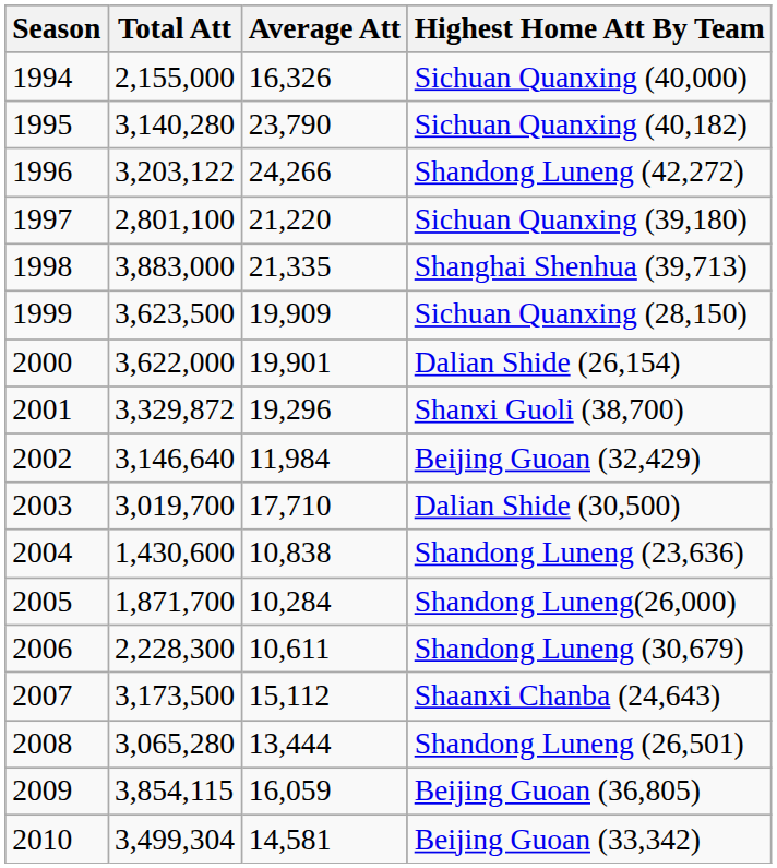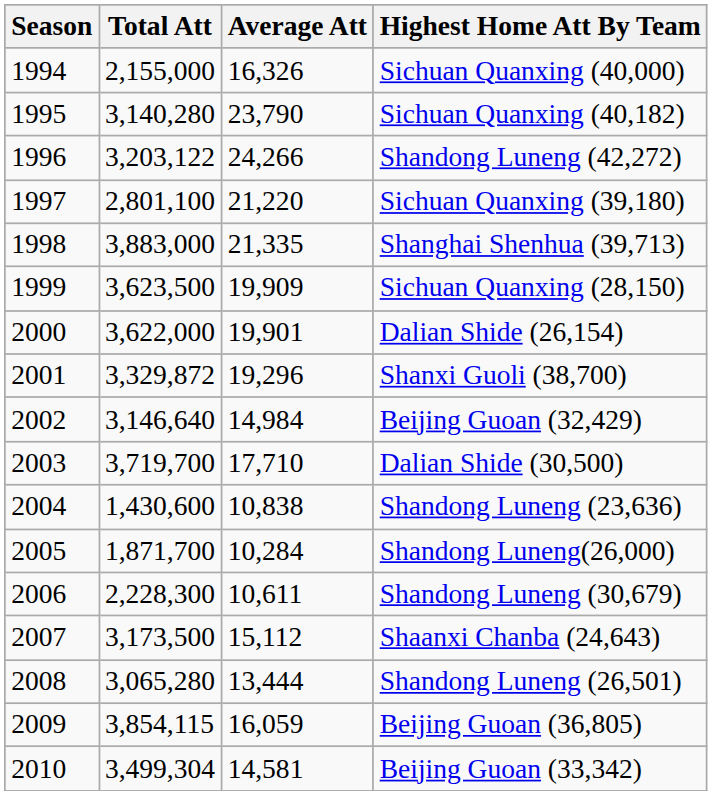Beijing Guoan (32,429) | Average Att: 11,984 -> 14,984
Dalian Shide (30,500) | Total Att: 3,019,700 -> 3,719,700
